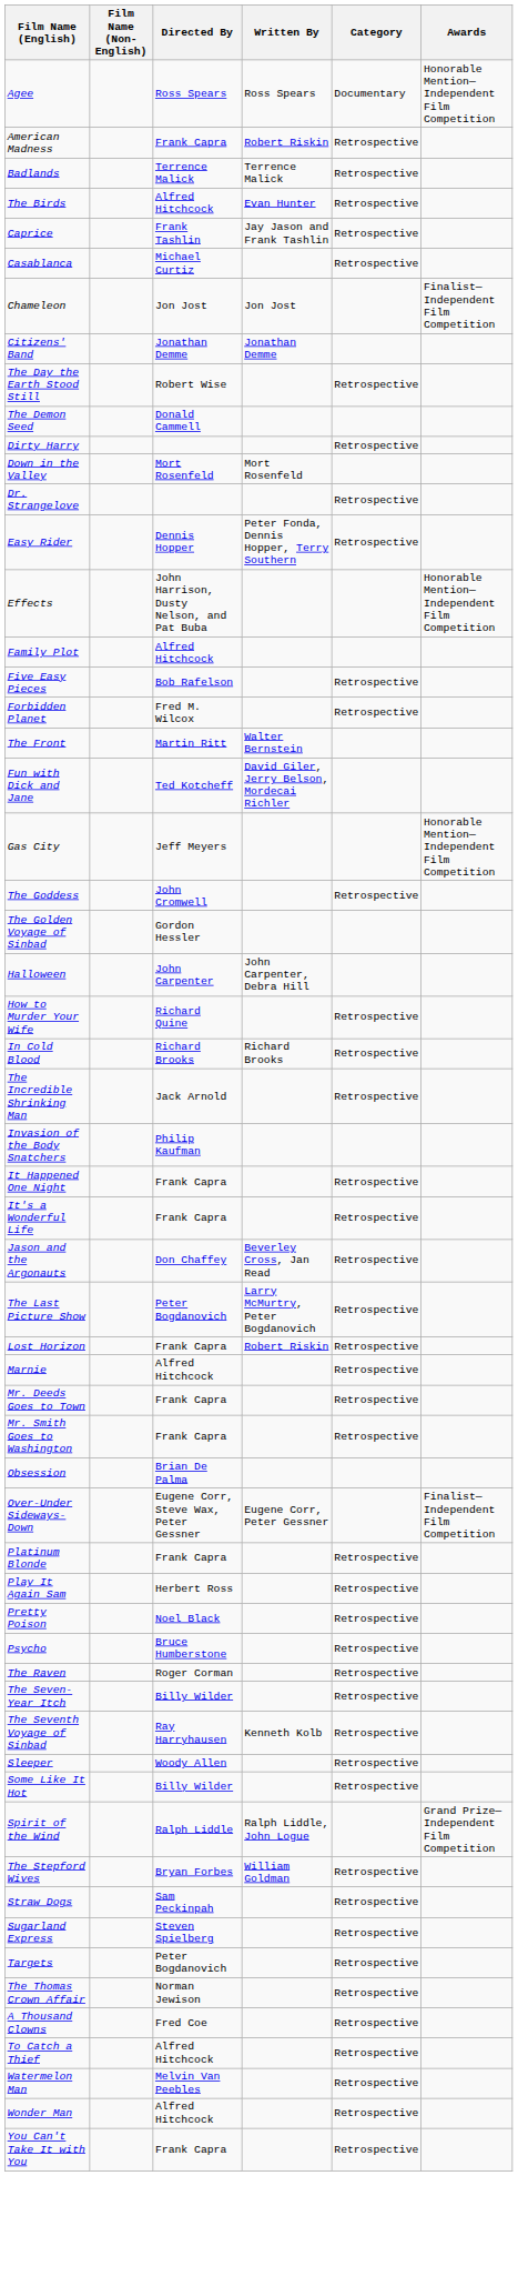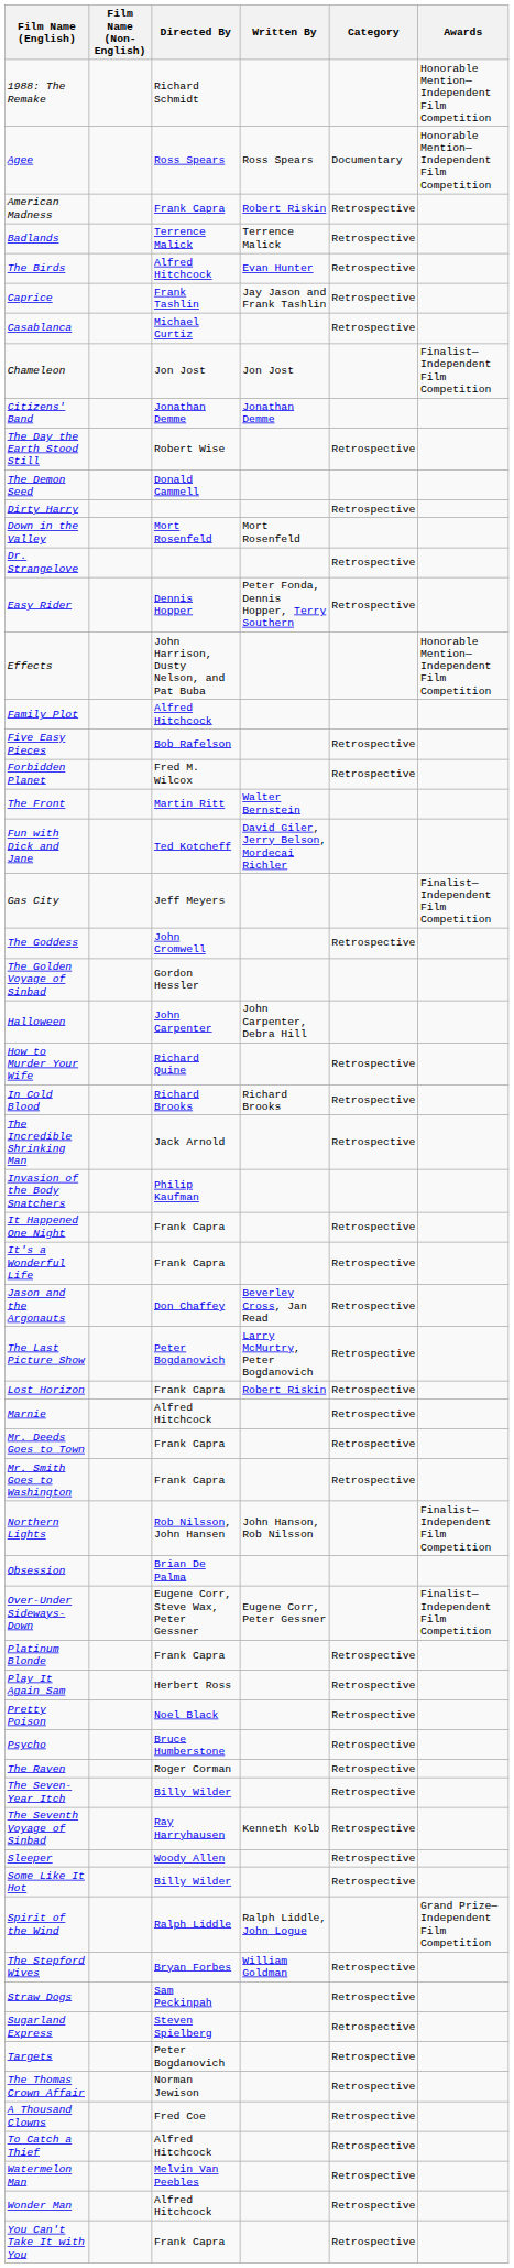+ row: 1988: The Remake | Richard Schmidt | Honorable Mention—Independent Film Competition
Gas City | Awards: Honorable Mention—Independent Film Competition -> Finalist—Independent Film Competition
+ row: Northern Lights | Rob Nilsson, John Hansen | John Hanson, Rob Nilsson | Finalist—Independent Film Competition
